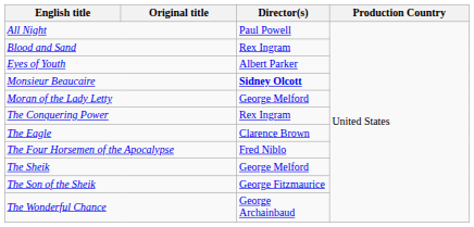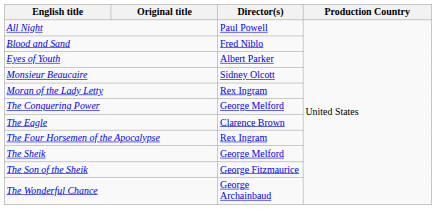Blood and Sand | Director(s): Rex Ingram -> Fred Niblo
Monsieur Beaucaire | Director(s): bold -> normal
Moran of the Lady Letty | Director(s): George Melford -> Rex Ingram
The Conquering Power | Director(s): Rex Ingram -> George Melford
The Four Horsemen of the Apocalypse | Director(s): Fred Niblo -> Rex Ingram
